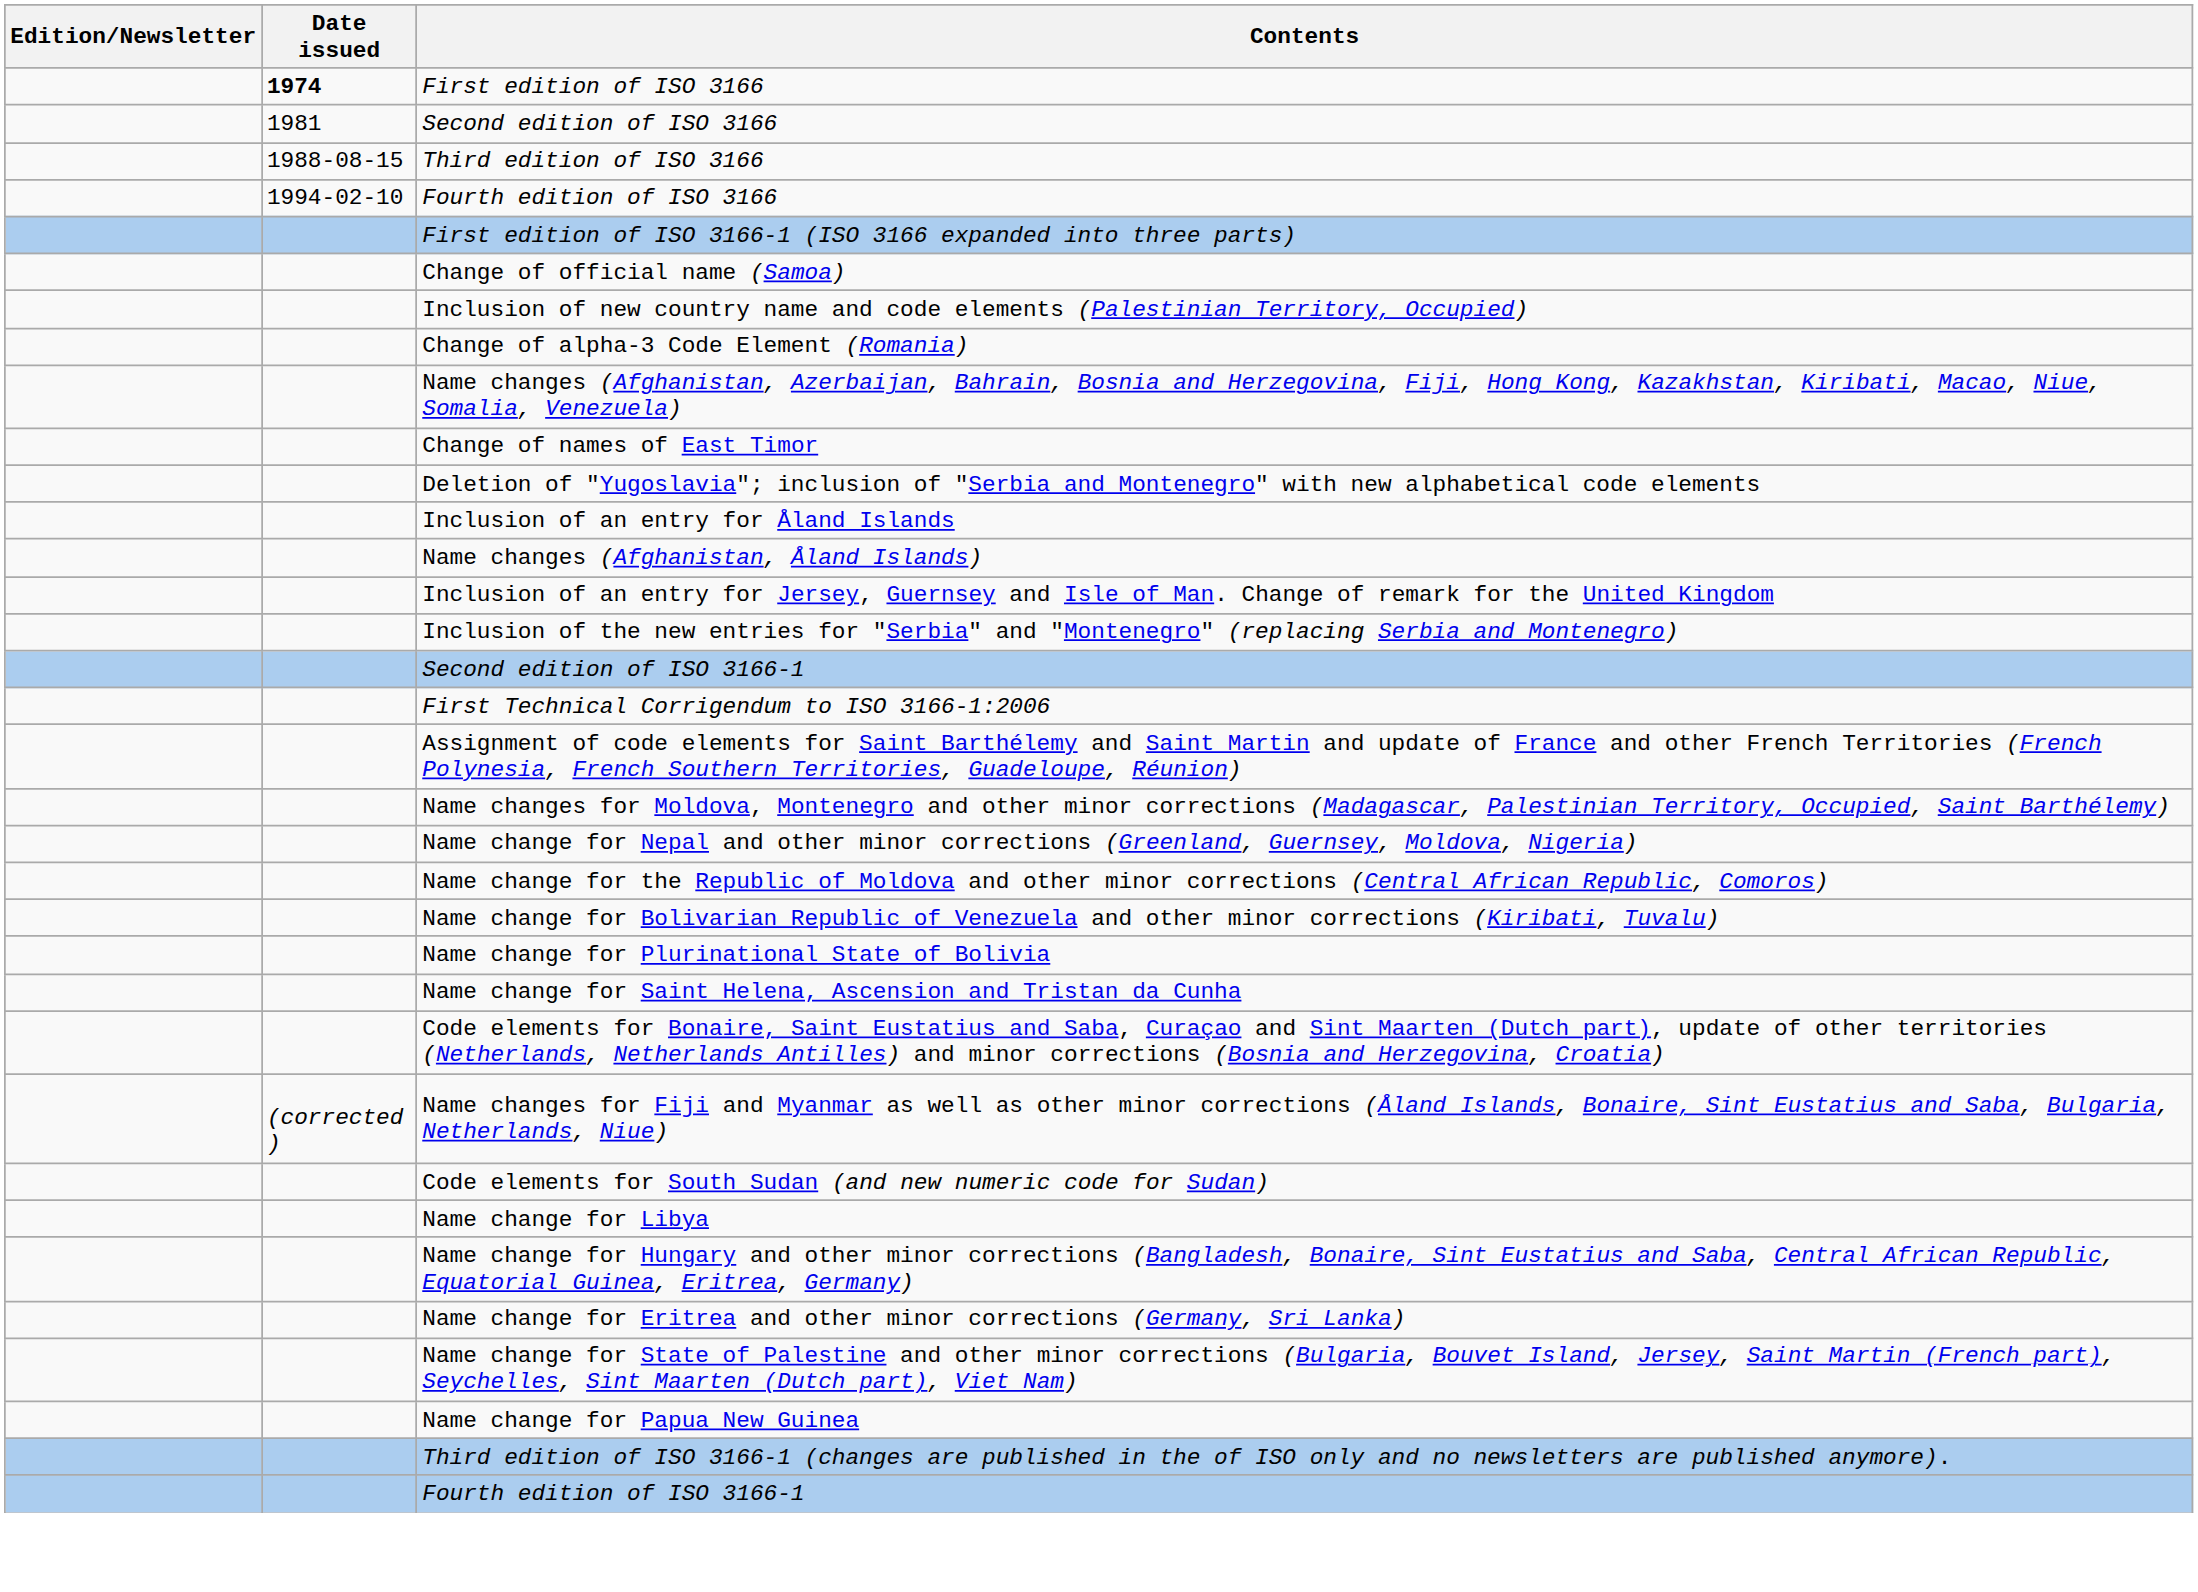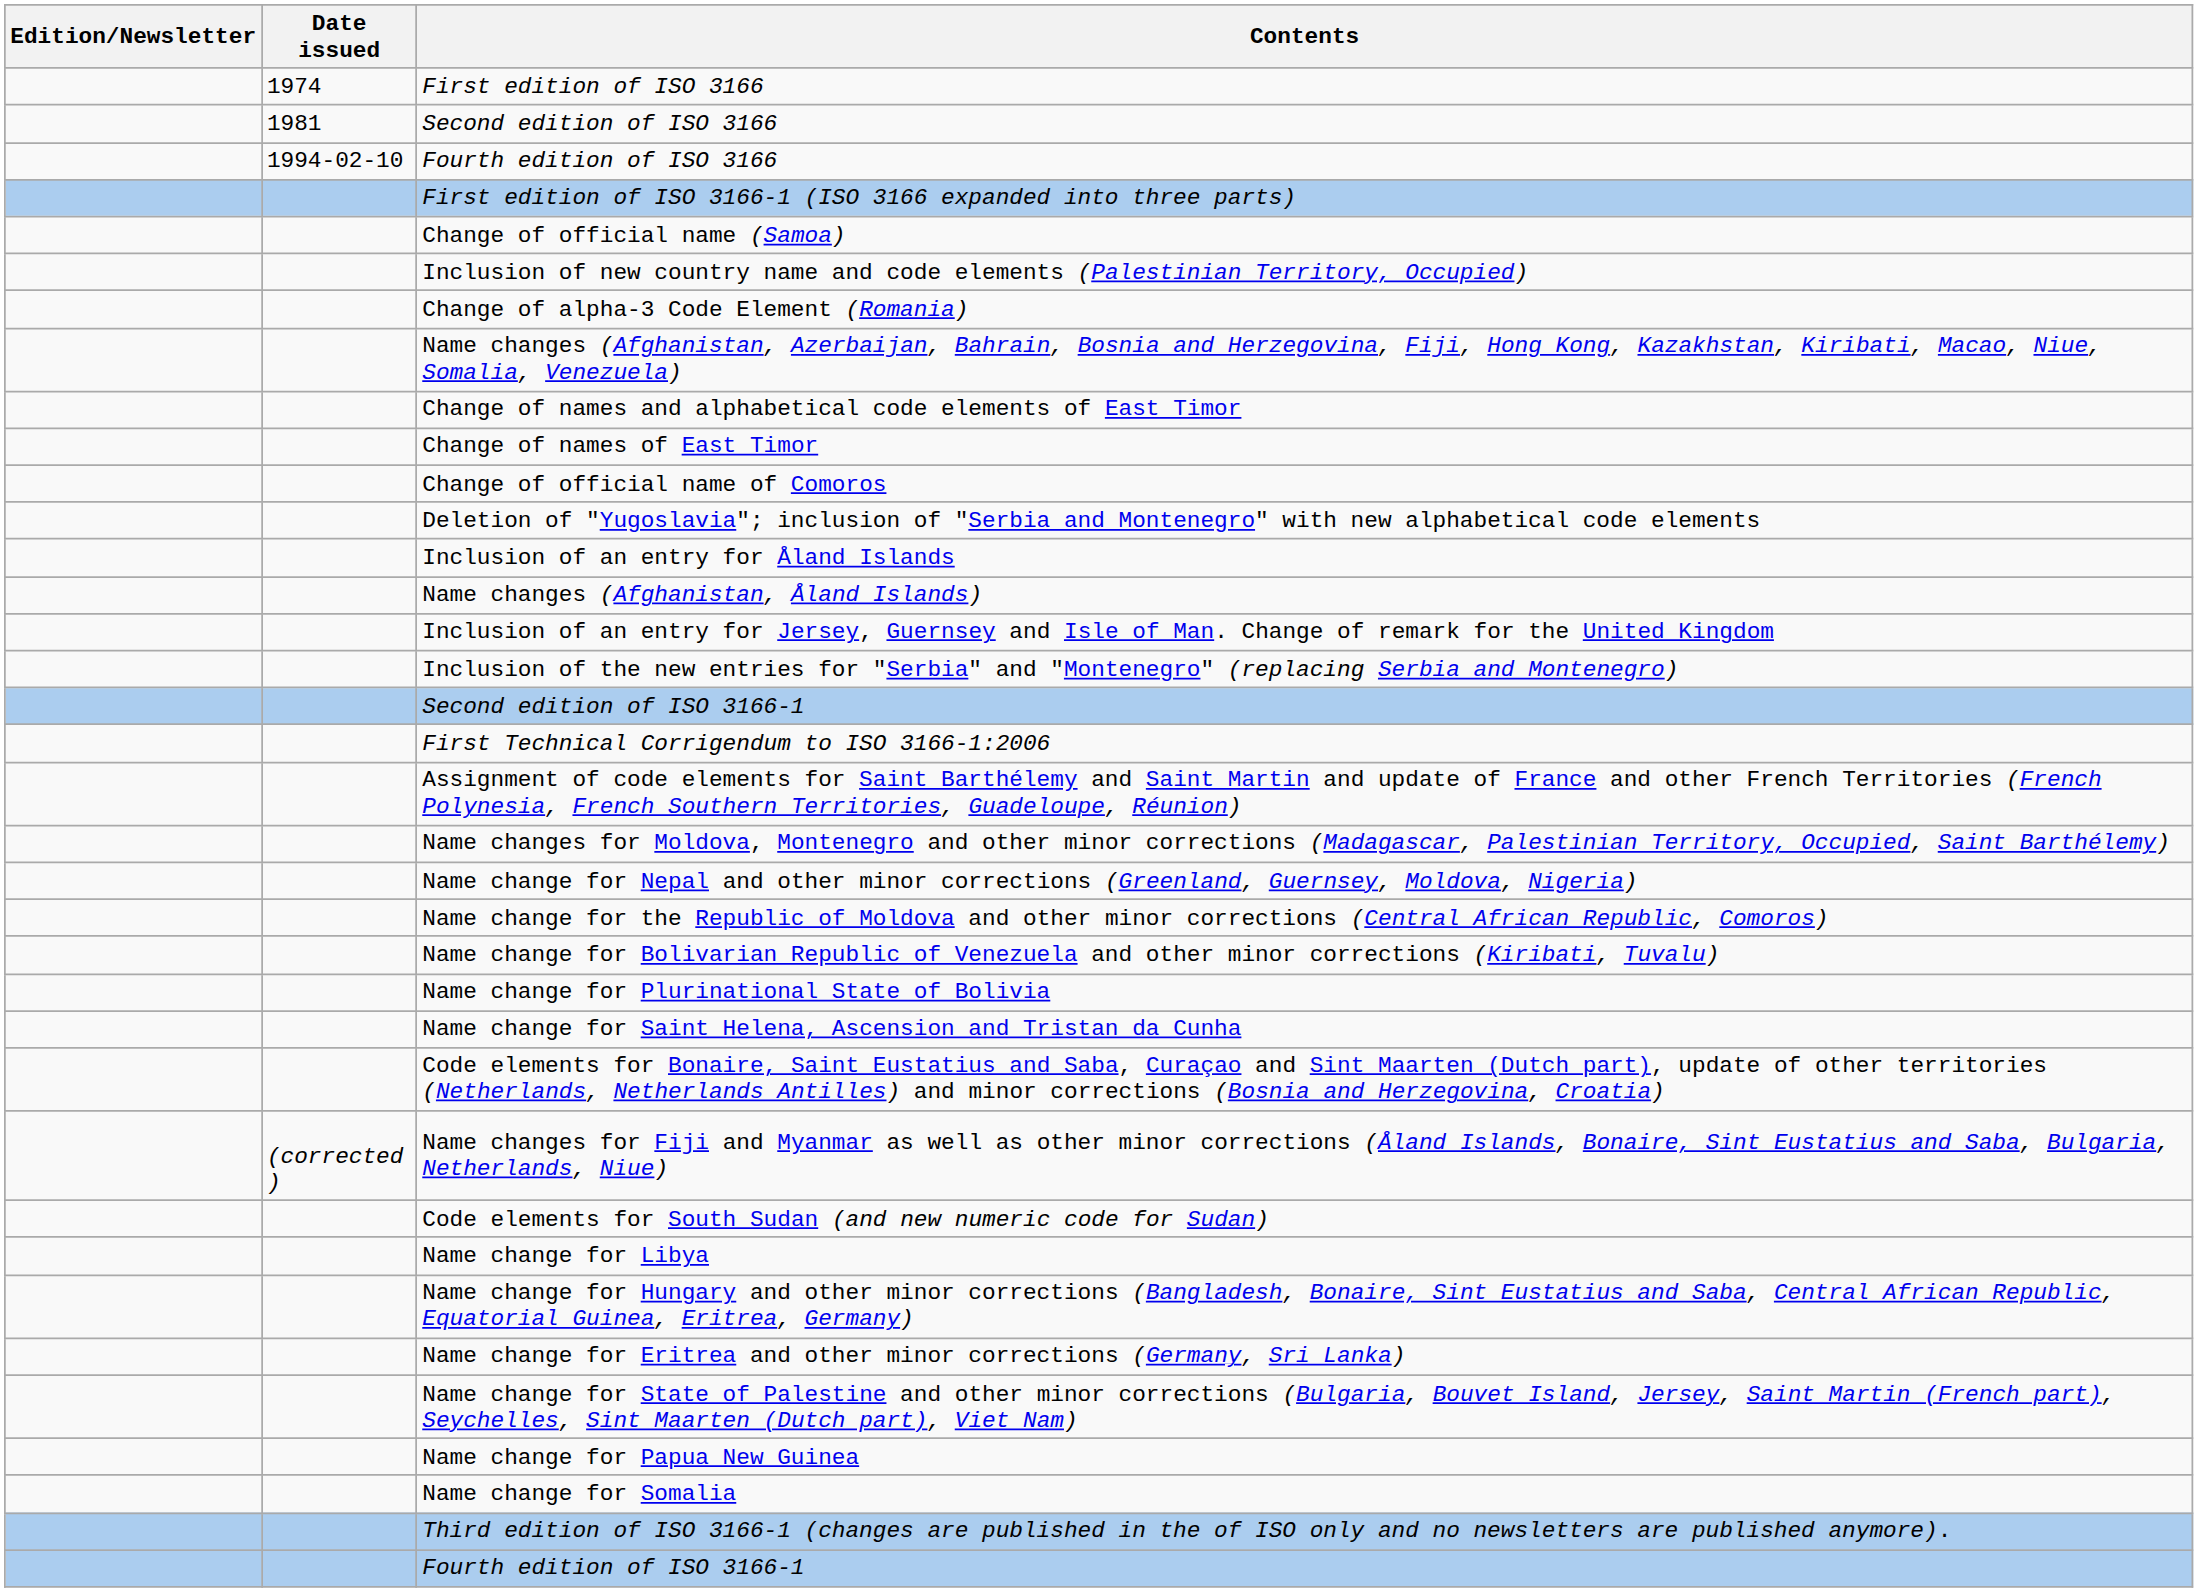First edition of ISO 3166 | Date issued: bold -> normal
- row: 1988-08-15 | Third edition of ISO 3166
+ row: Change of names and alphabetical code elements of East Timor
+ row: Change of official name of Comoros
+ row: Name change for Somalia
